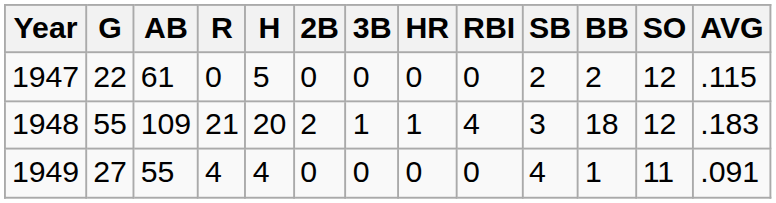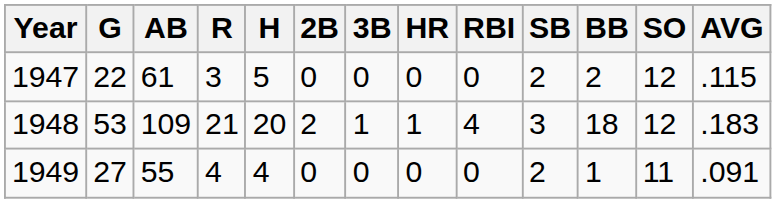1947 | R: 0 -> 3
1948 | G: 55 -> 53
1949 | SB: 4 -> 2
